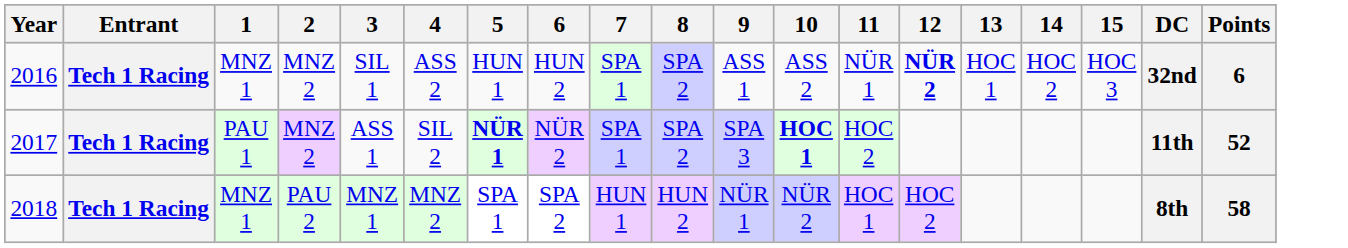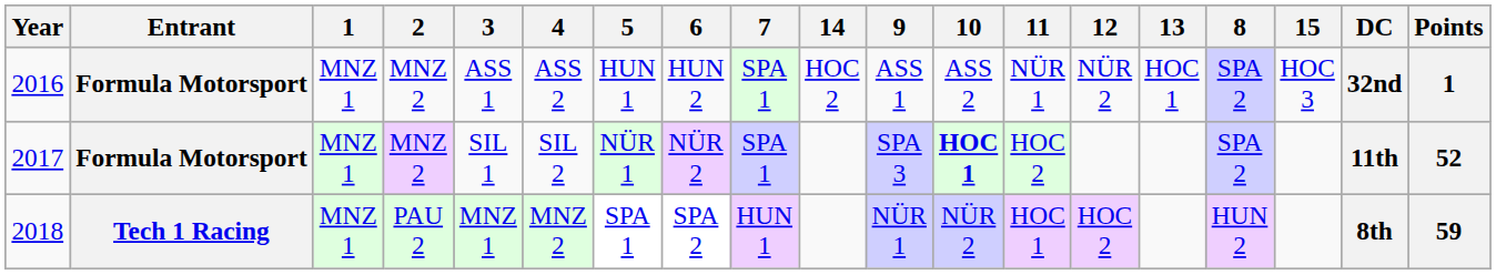columns swapped: 8 <-> 14
2016 | Entrant: Tech 1 Racing -> Formula Motorsport
2016 | 3: SIL 1 -> ASS 1
2016 | 12: bold -> normal
2016 | Points: 6 -> 1
2017 | Entrant: Tech 1 Racing -> Formula Motorsport
2017 | 1: PAU 1 -> MNZ 1
2017 | 3: ASS 1 -> SIL 1
2017 | 5: bold -> normal
2018 | Points: 58 -> 59
